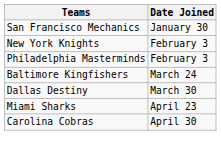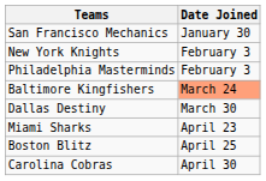Baltimore Kingfishers | Date Joined: no background -> lightsalmon background
+ row: Boston Blitz | April 25
